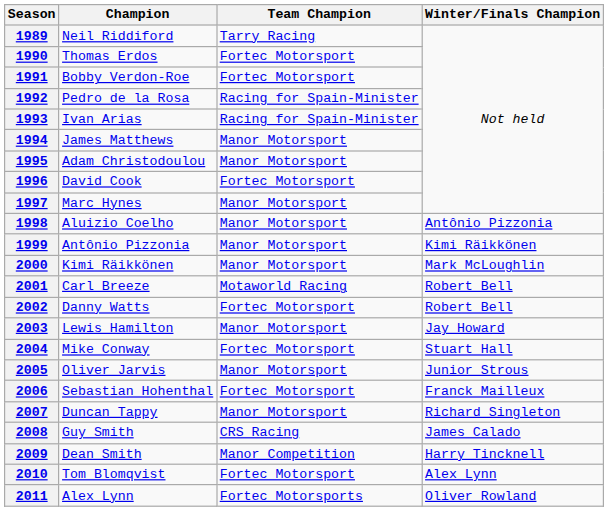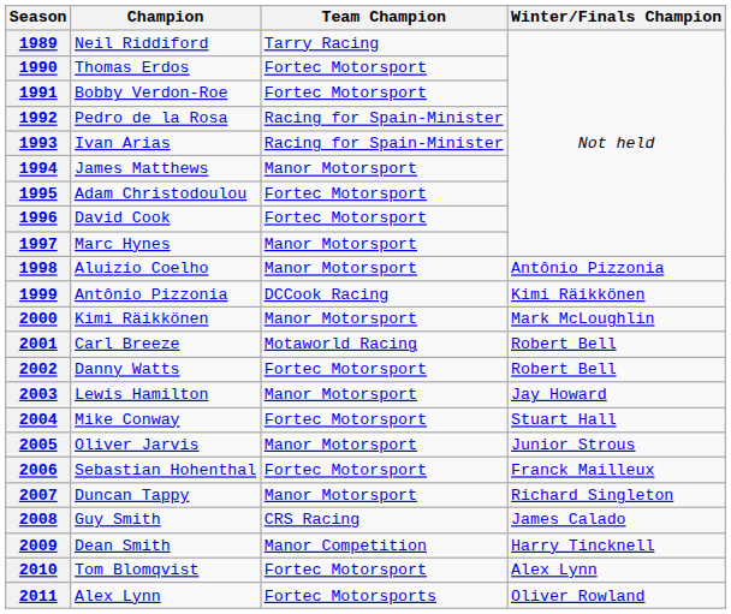1995 | Team Champion: Manor Motorsport -> Fortec Motorsport
1999 | Team Champion: Manor Motorsport -> DCCook Racing
